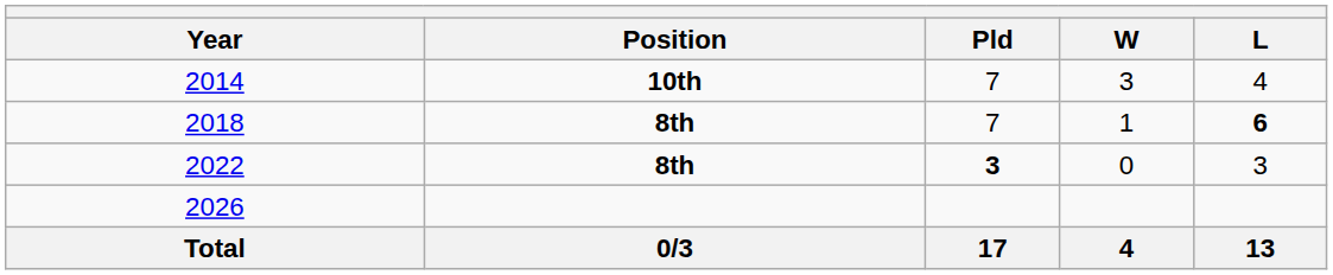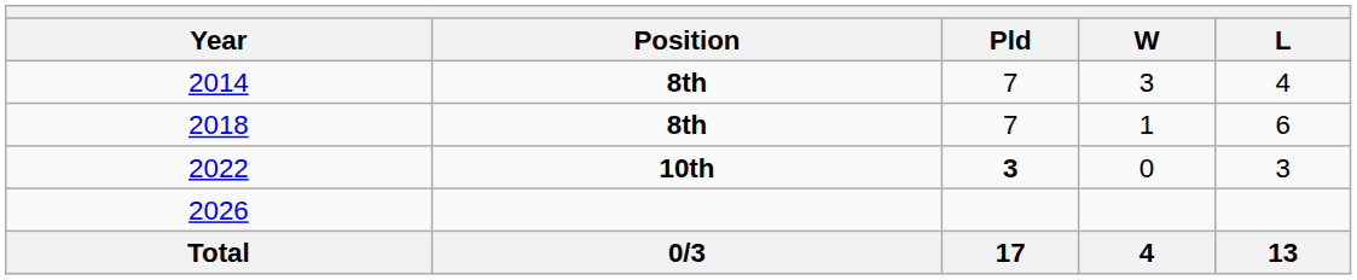2014 | Position: 10th -> 8th
2018 | L: bold -> normal
2022 | Position: 8th -> 10th
